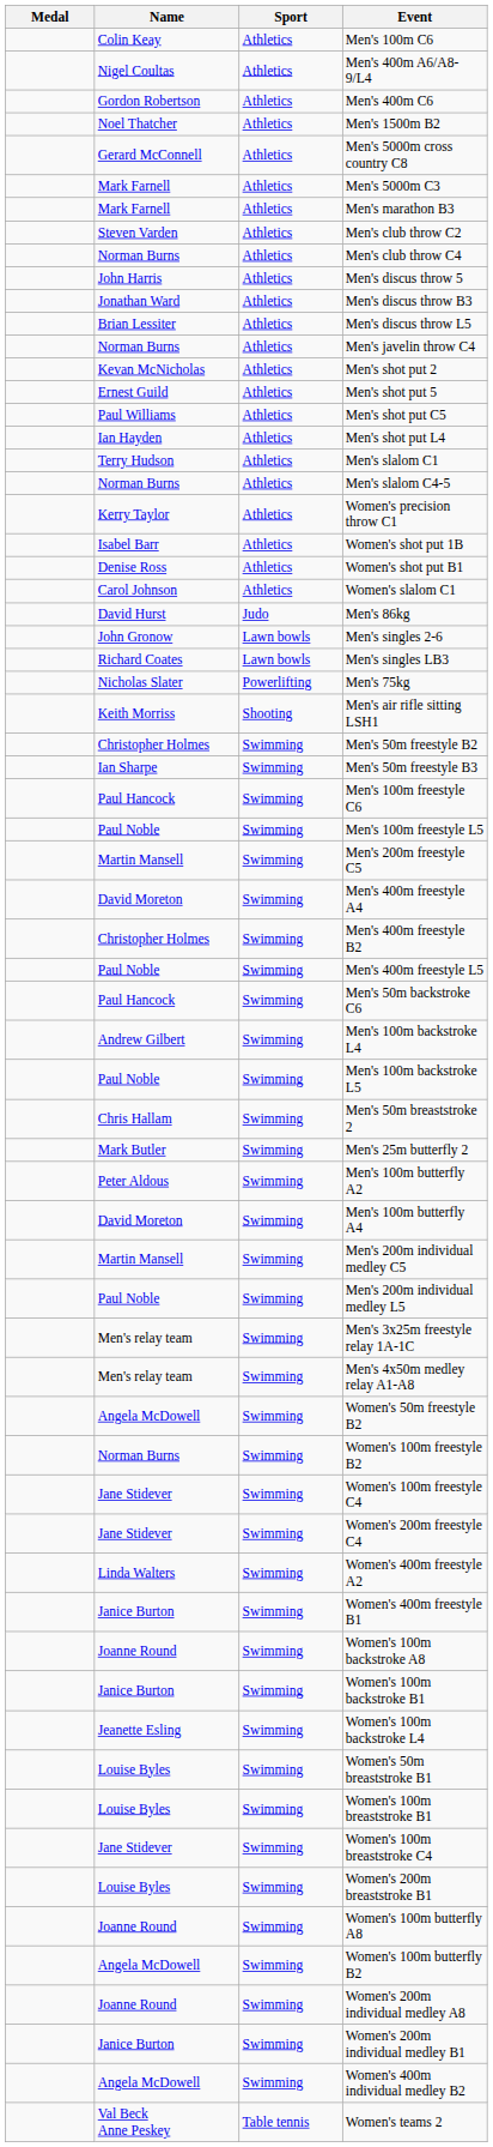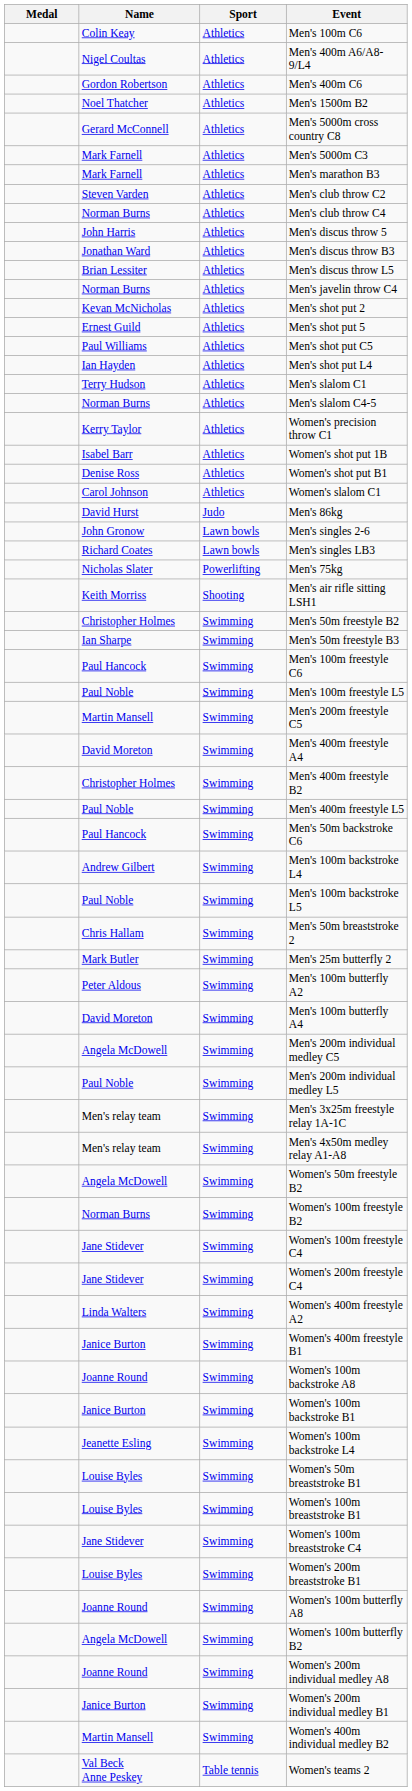Men's 200m individual medley C5 | Name: Martin Mansell -> Angela McDowell
Women's 400m individual medley B2 | Name: Angela McDowell -> Martin Mansell
